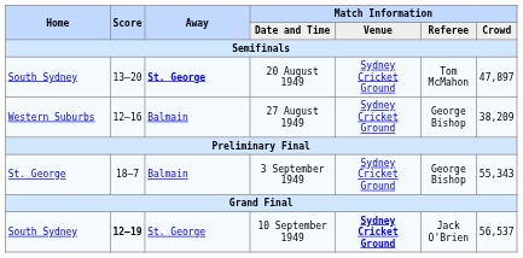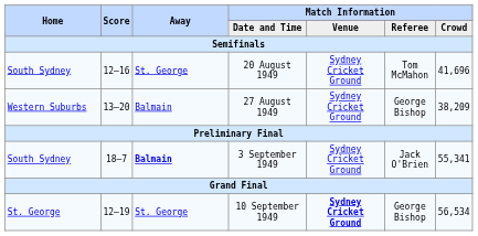20 August 1949 | Score: 13–20 -> 12–16
20 August 1949 | Away: bold -> normal
20 August 1949 | Match Information / Crowd: 47,897 -> 41,696
27 August 1949 | Score: 12–16 -> 13–20
3 September 1949 | Home: St. George -> South Sydney
3 September 1949 | Away: normal -> bold
3 September 1949 | Match Information / Referee: George Bishop -> Jack O'Brien
3 September 1949 | Match Information / Crowd: 55,343 -> 55,341
10 September 1949 | Home: South Sydney -> St. George
10 September 1949 | Score: bold -> normal
10 September 1949 | Match Information / Referee: Jack O'Brien -> George Bishop
10 September 1949 | Match Information / Crowd: 56,537 -> 56,534
